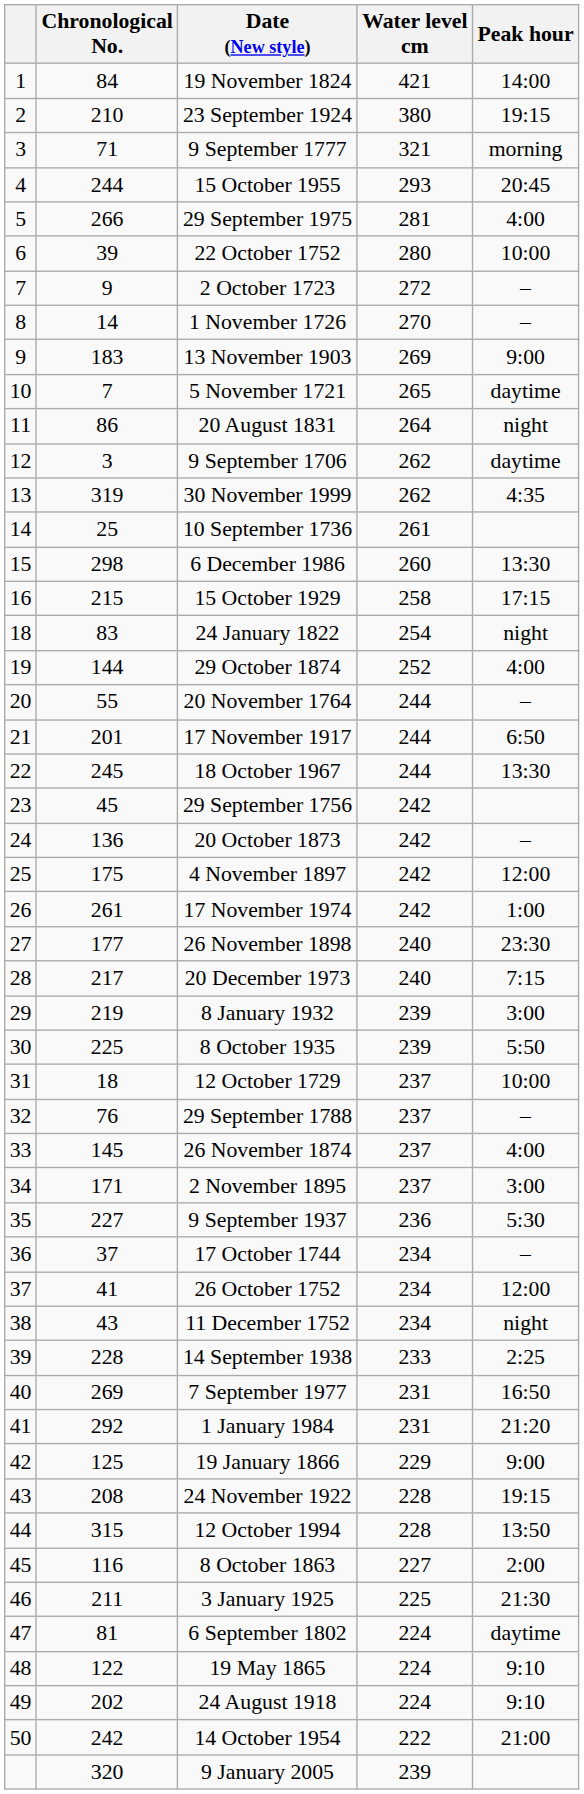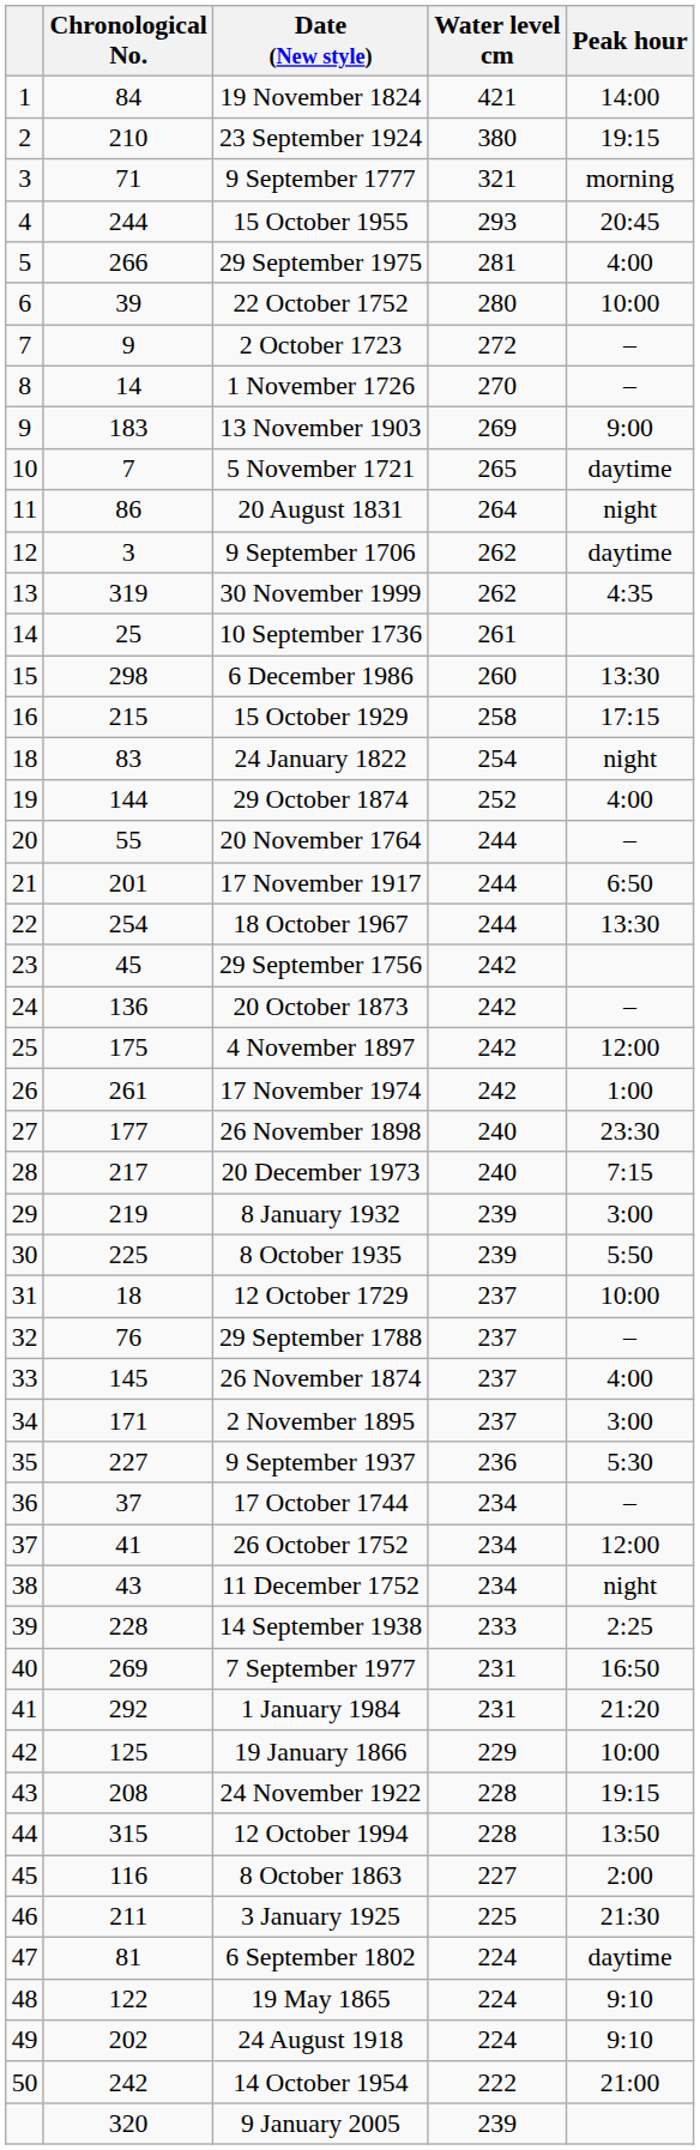18 October 1967 | Chronological No.: 245 -> 254
19 January 1866 | Peak hour: 9:00 -> 10:00
